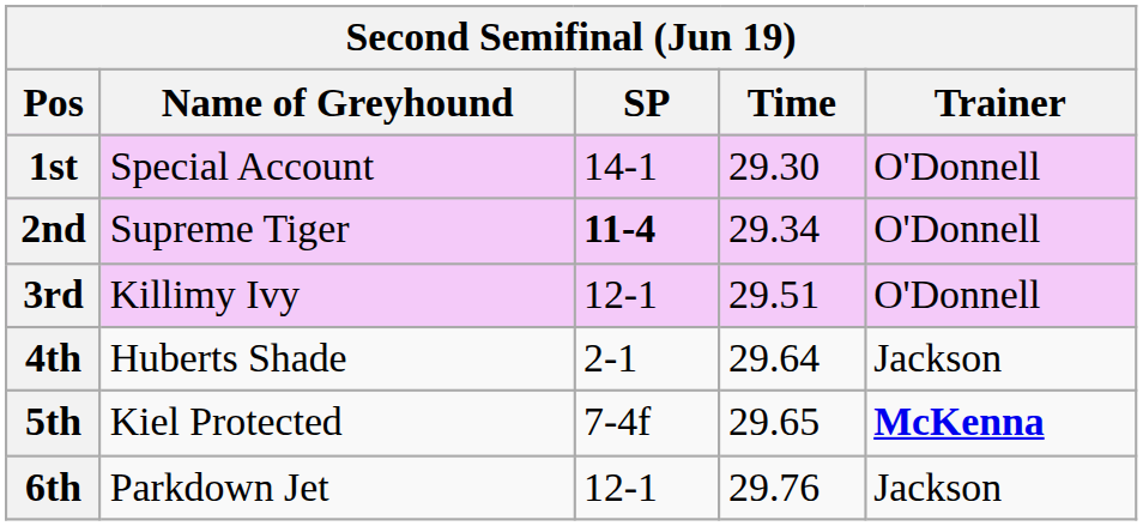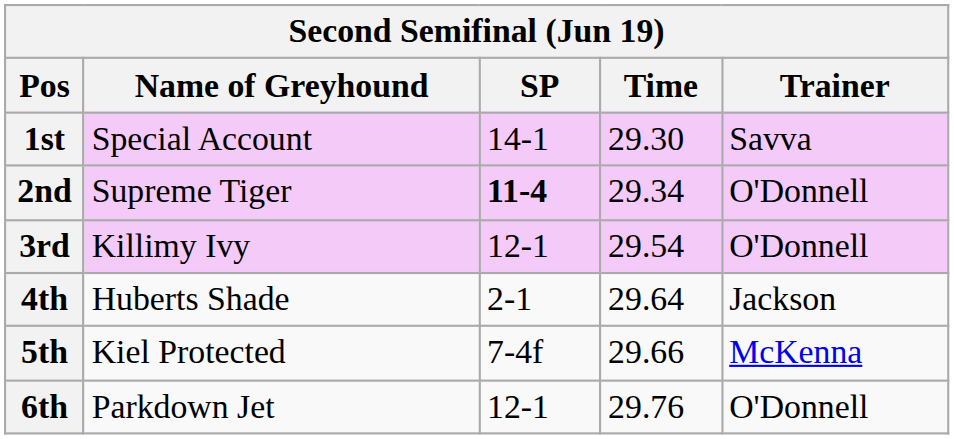1st | Trainer: O'Donnell -> Savva
3rd | Time: 29.51 -> 29.54
5th | Time: 29.65 -> 29.66
5th | Trainer: bold -> normal
6th | Trainer: Jackson -> O'Donnell
